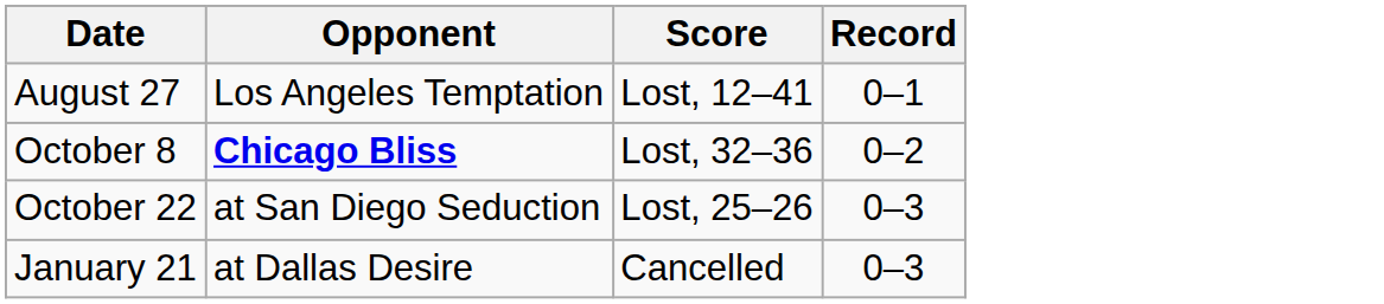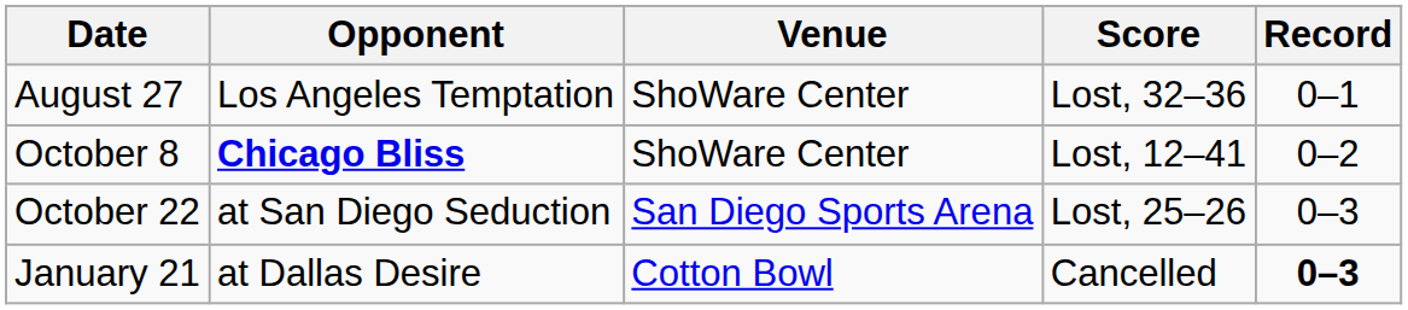+ column: Venue | ShoWare Center | ShoWare Center | San Diego Sports Arena | Cotton Bowl
August 27 | Score: Lost, 12–41 -> Lost, 32–36
October 8 | Score: Lost, 32–36 -> Lost, 12–41
January 21 | Record: normal -> bold
